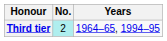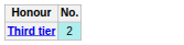- column: Years | 1964–65, 1994–95
